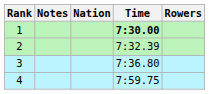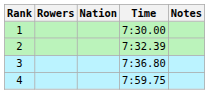columns swapped: Rowers <-> Notes
1 | Time: bold -> normal
